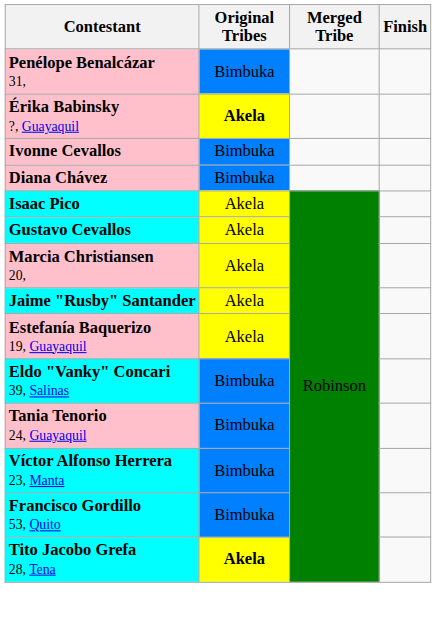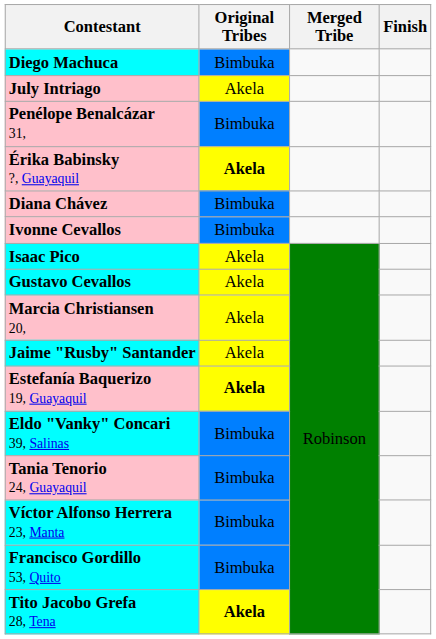+ row: Diego Machuca | Bimbuka
+ row: July Intriago | Akela
rows swapped: Diana Chávez <-> Ivonne Cevallos
Estefanía Baquerizo 19, Guayaquil | Original Tribes: normal -> bold
